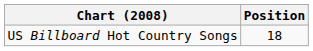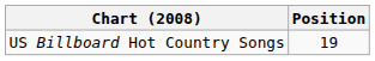US Billboard Hot Country Songs | Position: 18 -> 19
